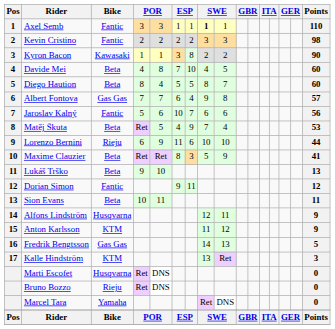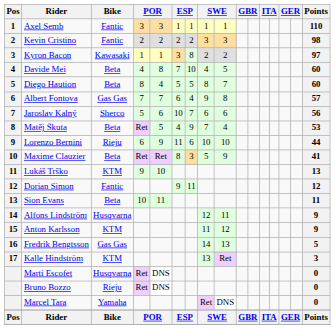Axel Semb | column 8: bold -> normal
Kyron Bacon | Points: 90 -> 97
Jaroslav Kalný | Bike: Fantic -> Sherco
Lukáš Trško | Bike: Beta -> KTM
